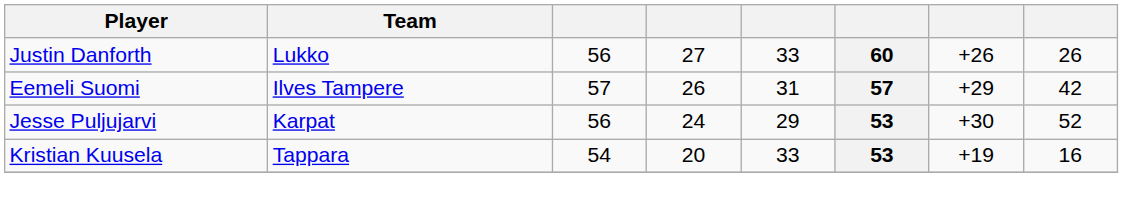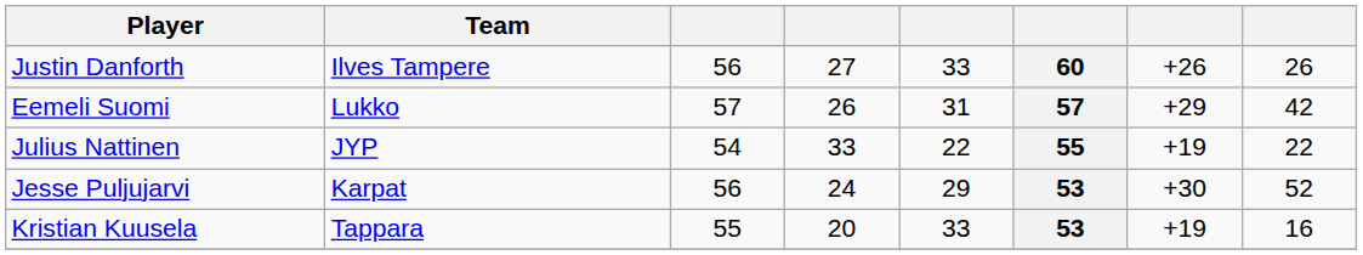Justin Danforth | Team: Lukko -> Ilves Tampere
Eemeli Suomi | Team: Ilves Tampere -> Lukko
+ row: Julius Nattinen | JYP | 54 | 33 | 22 | 55 | +19 | 22
Kristian Kuusela | column 3: 54 -> 55
